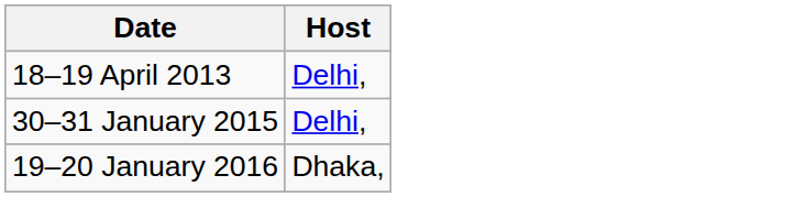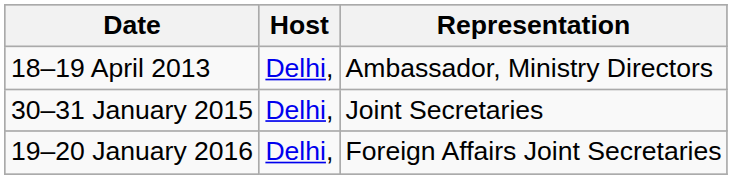+ column: Representation | Ambassador, Ministry Directors | Joint Secretaries | Foreign Affairs Joint Secretaries
19–20 January 2016 | Host: Dhaka, -> Delhi,
